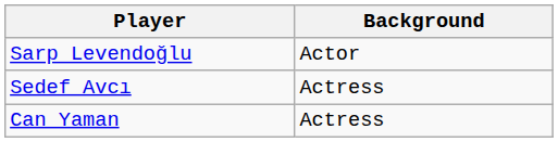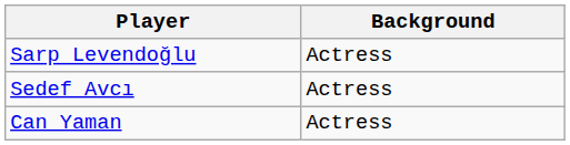Sarp Levendoğlu | Background: Actor -> Actress
